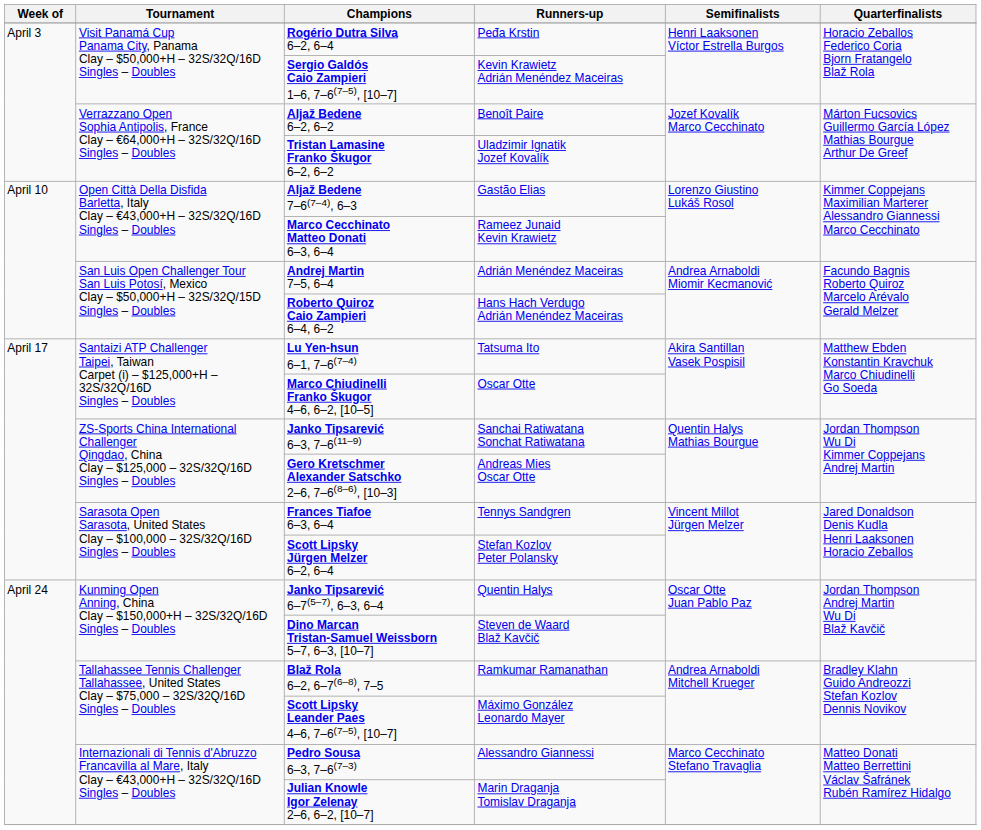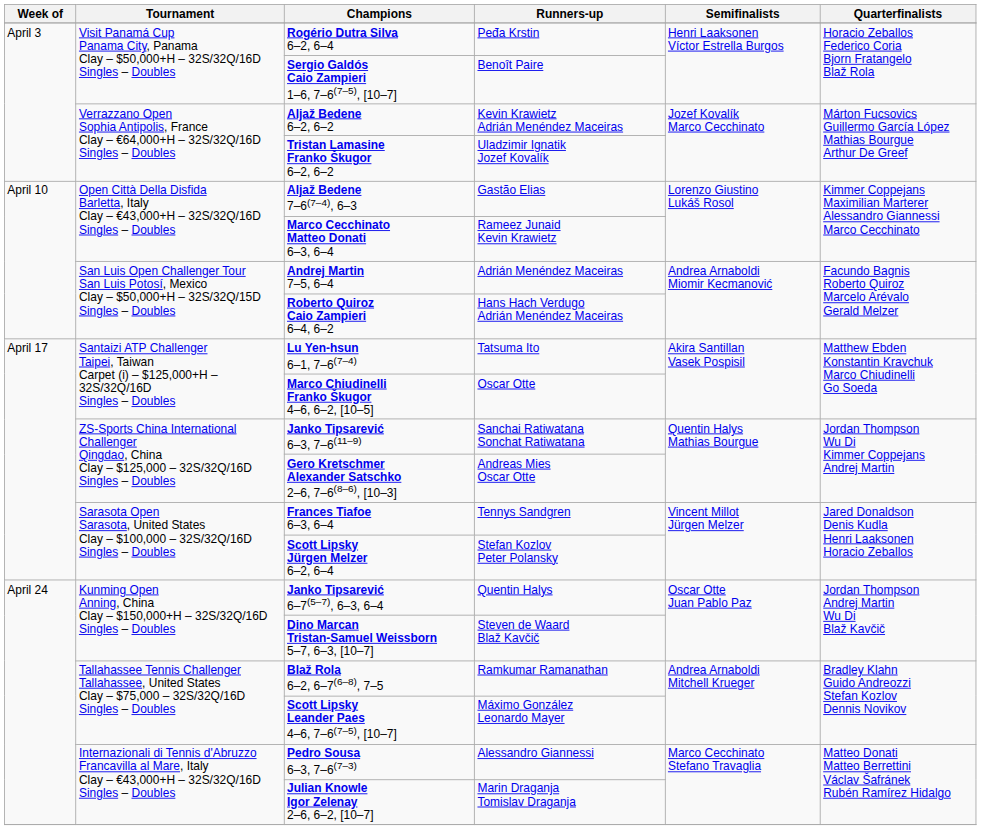Sergio Galdós Caio Zampieri 1–6, 7–6(7–5), [10–7] | Runners-up: Kevin Krawietz Adrián Menéndez Maceiras -> Benoît Paire
Aljaž Bedene 6–2, 6–2 | Runners-up: Benoît Paire -> Kevin Krawietz Adrián Menéndez Maceiras
